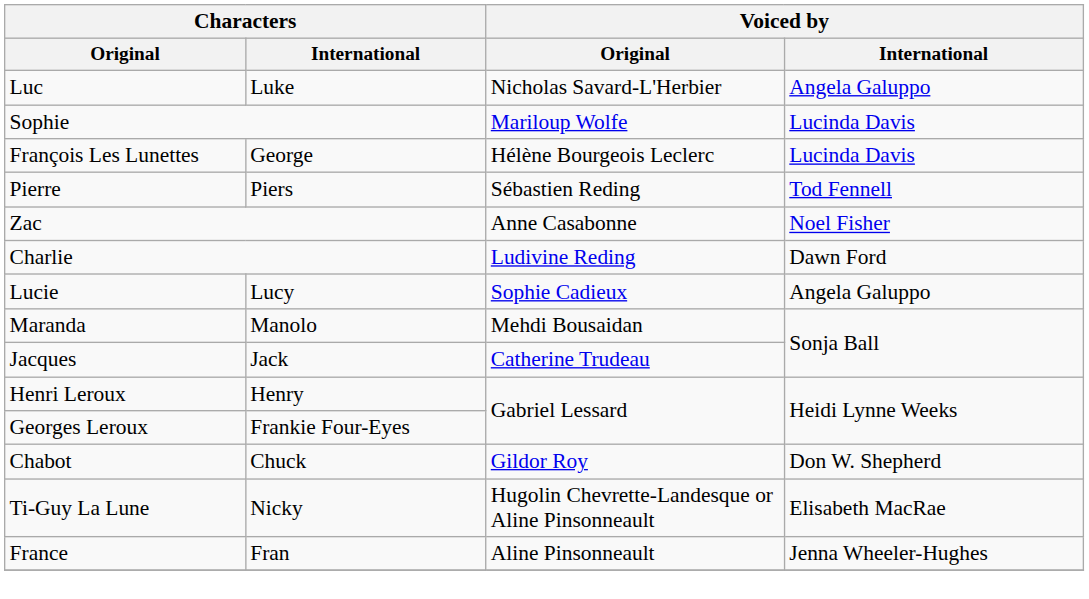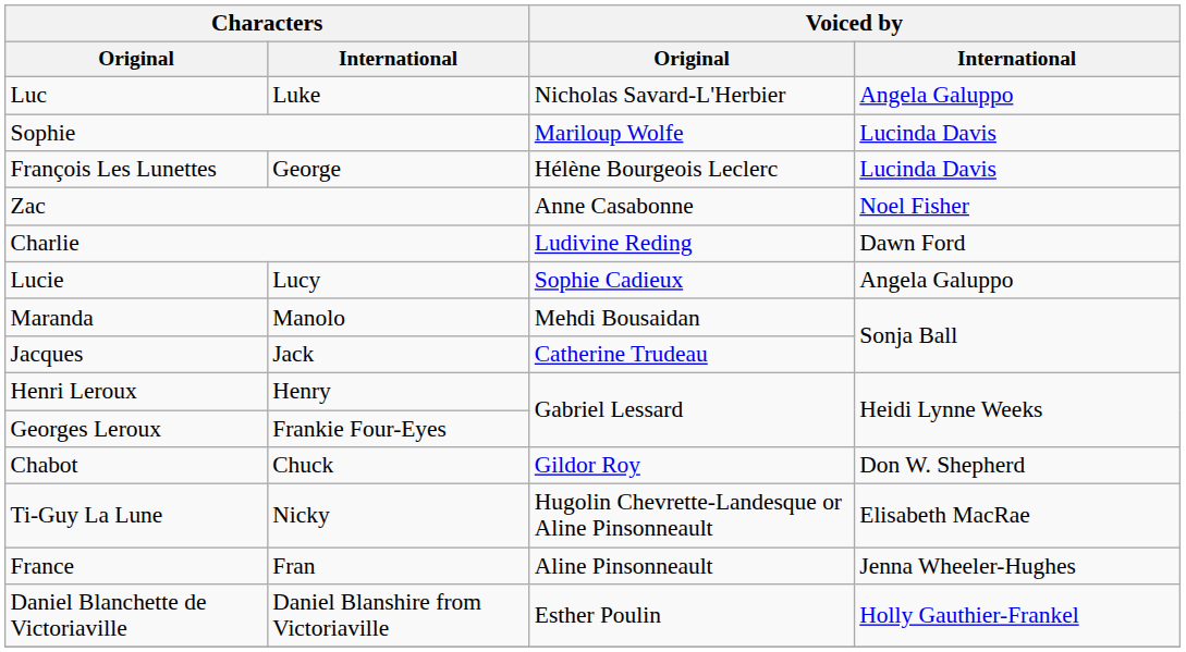- row: Pierre | Piers | Sébastien Reding | Tod Fennell
+ row: Daniel Blanchette de Victoriaville | Daniel Blanshire from Victoriaville | Esther Poulin | Holly Gauthier-Frankel
